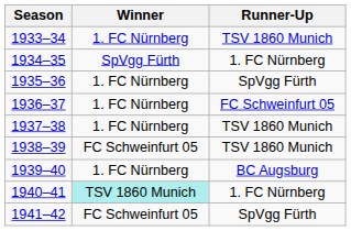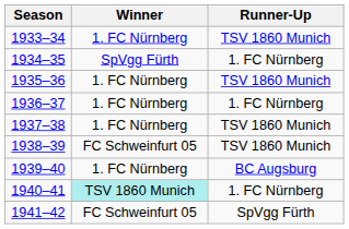1935–36 | Runner-Up: SpVgg Fürth -> TSV 1860 Munich
1936–37 | Runner-Up: FC Schweinfurt 05 -> 1. FC Nürnberg
